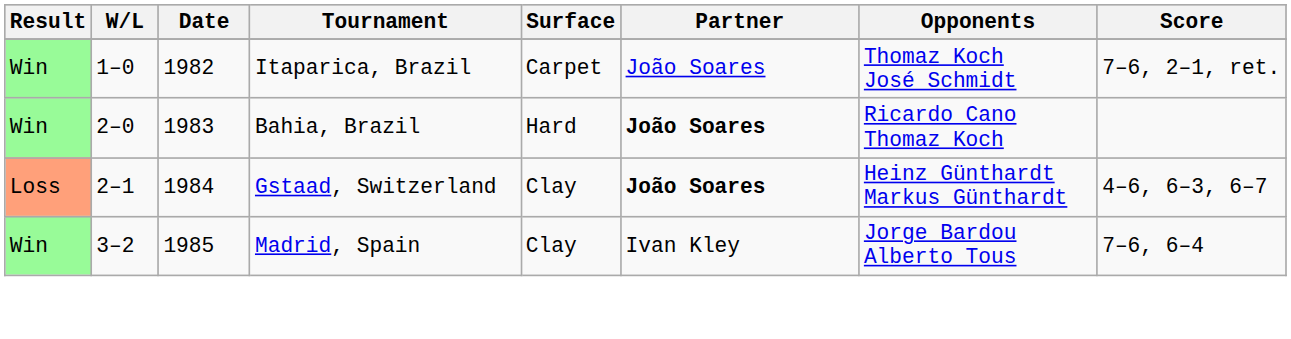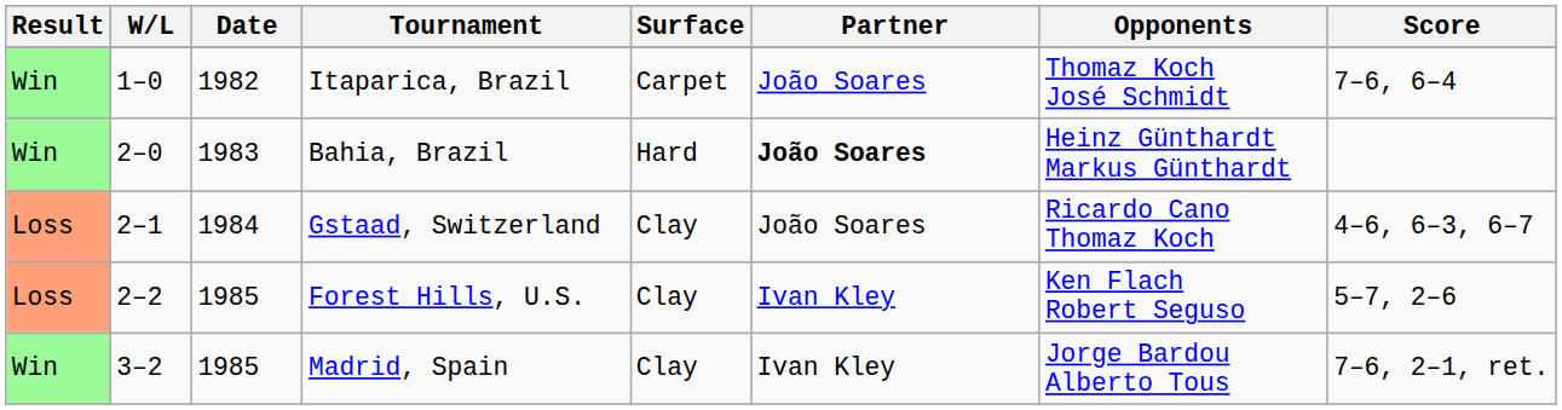Itaparica, Brazil | Score: 7–6, 2–1, ret. -> 7–6, 6–4
Bahia, Brazil | Opponents: Ricardo Cano Thomaz Koch -> Heinz Günthardt Markus Günthardt
Gstaad, Switzerland | Partner: bold -> normal
Gstaad, Switzerland | Opponents: Heinz Günthardt Markus Günthardt -> Ricardo Cano Thomaz Koch
+ row: Loss | 2–2 | 1985 | Forest Hills, U.S. | Clay | Ivan Kley | Ken Flach Robert Seguso | 5–7, 2–6
Madrid, Spain | Score: 7–6, 6–4 -> 7–6, 2–1, ret.
